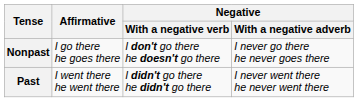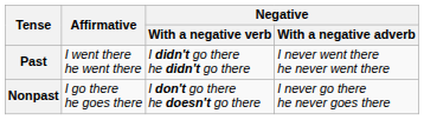rows swapped: Nonpast <-> Past
